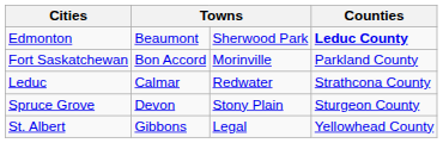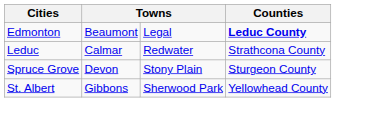Edmonton | column 3: Sherwood Park -> Legal
- row: Fort Saskatchewan | Bon Accord | Morinville | Parkland County
St. Albert | column 3: Legal -> Sherwood Park
